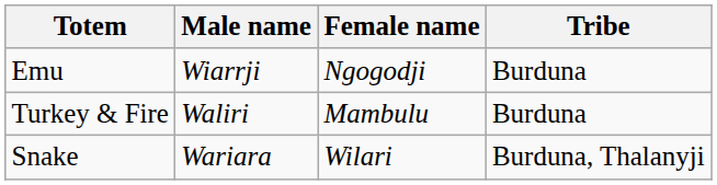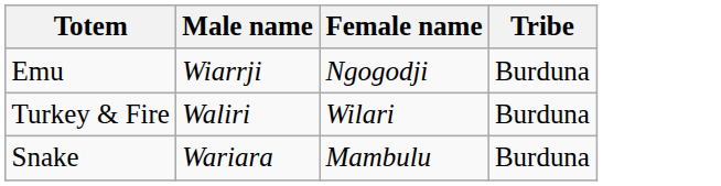Turkey & Fire | Female name: Mambulu -> Wilari
Snake | Female name: Wilari -> Mambulu
Snake | Tribe: Burduna, Thalanyji -> Burduna
